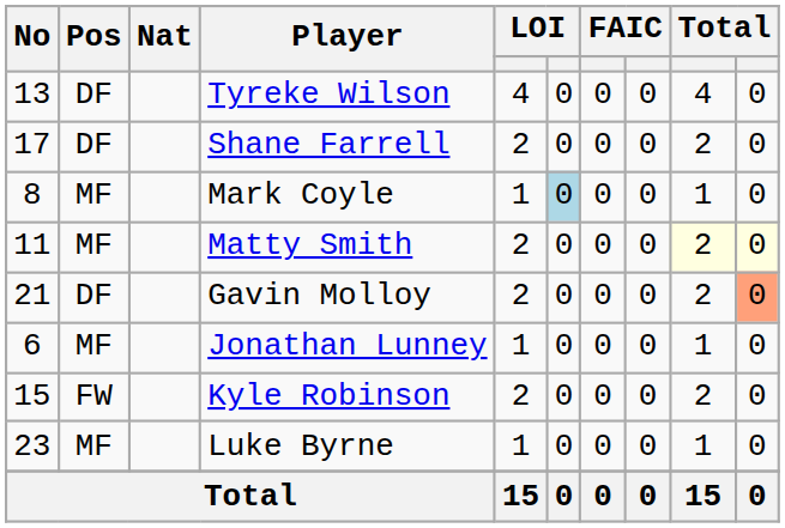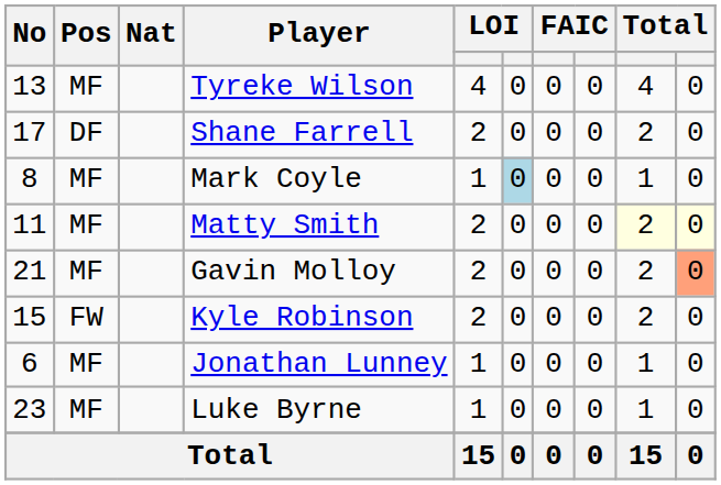Tyreke Wilson | Pos: DF -> MF
Gavin Molloy | Pos: DF -> MF
rows swapped: Kyle Robinson <-> Jonathan Lunney
